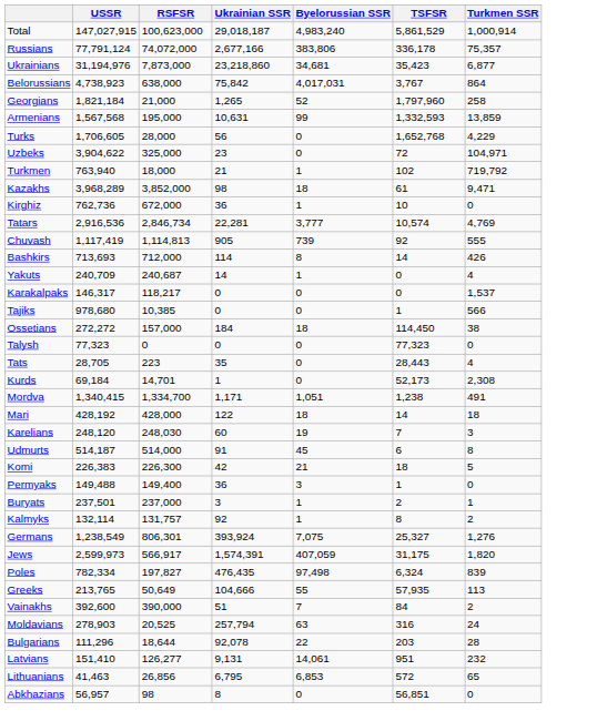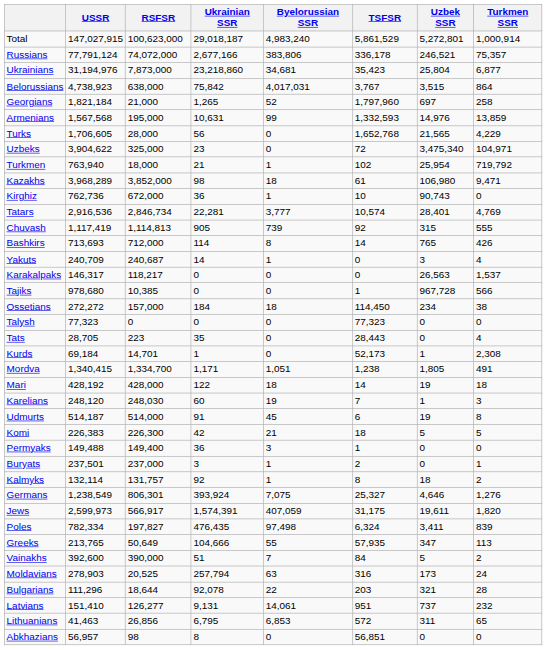+ column: Uzbek SSR | 5,272,801 | 246,521 | 25,804 | 3,515 | 697 | 14,976 | 21,565 | 3,475,340 | 25,954 | 106,980 | 90,743 | 28,401 | 315 | 765 | 3 | 26,563 | 967,728 | 234 | 0 | 0 | 1 | 1,805 | 19 | 1 | 19 | 5 | 0 | 0 | 18 | 4,646 | 19,611 | 3,411 | 347 | 5 | 173 | 321 | 737 | 311 | 0
